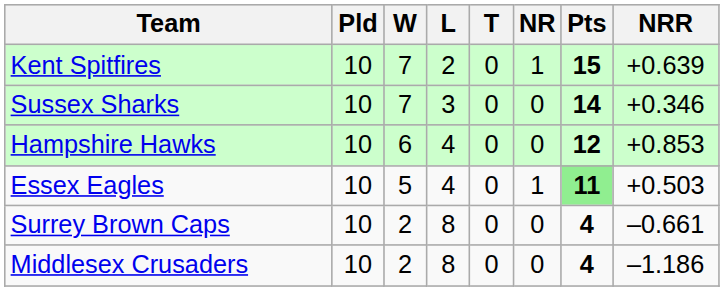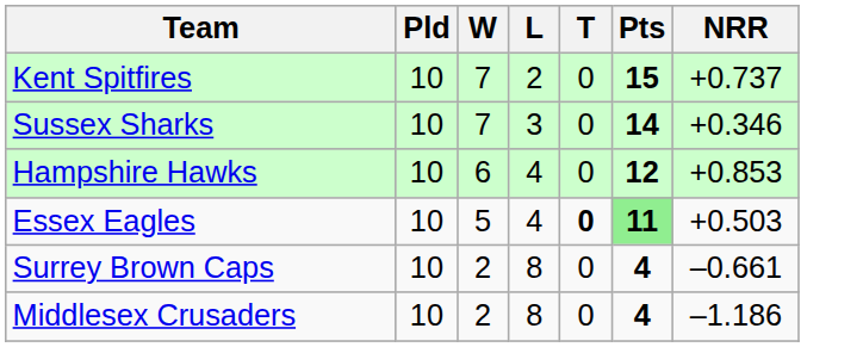- column: NR | 1 | 0 | 0 | 1 | 0 | 0
Kent Spitfires | NRR: +0.639 -> +0.737
Essex Eagles | T: normal -> bold
